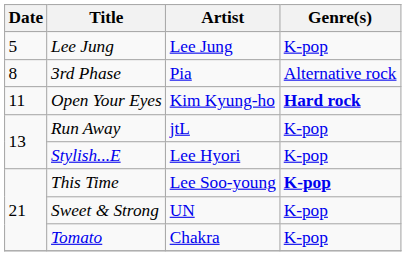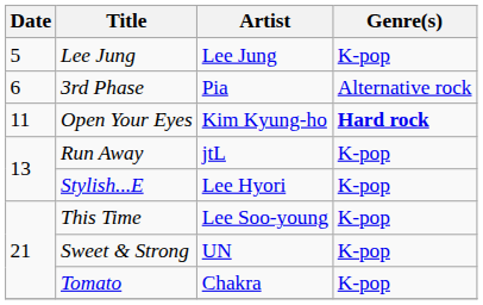3rd Phase | Date: 8 -> 6
This Time | Genre(s): bold -> normal
